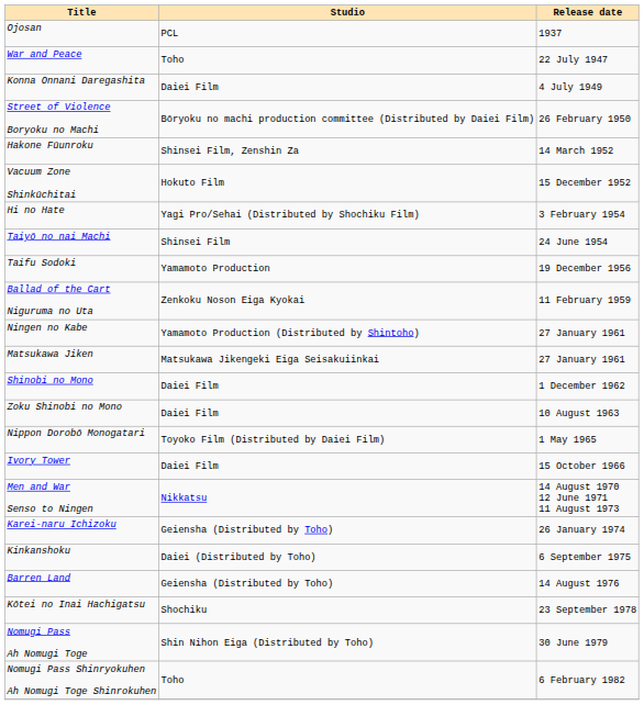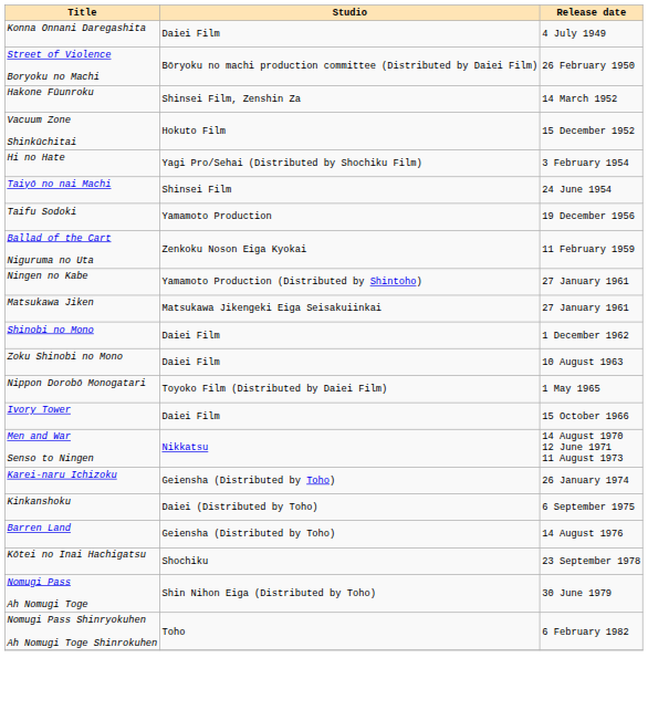- row: Ojosan | PCL | 1937
- row: War and Peace | Toho | 22 July 1947
